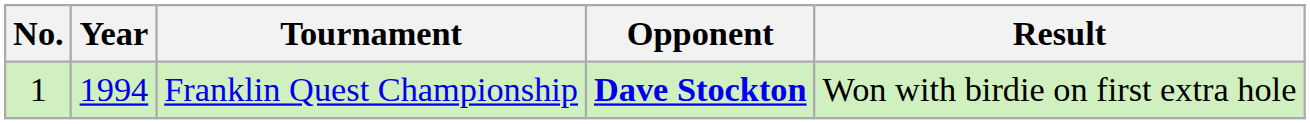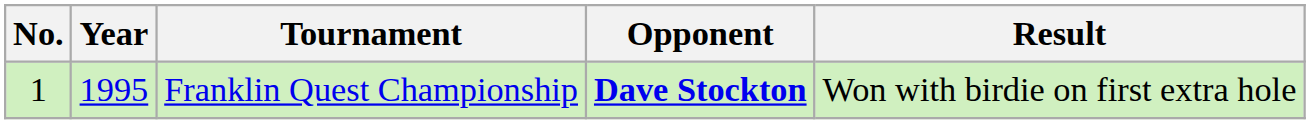Franklin Quest Championship | Year: 1994 -> 1995
